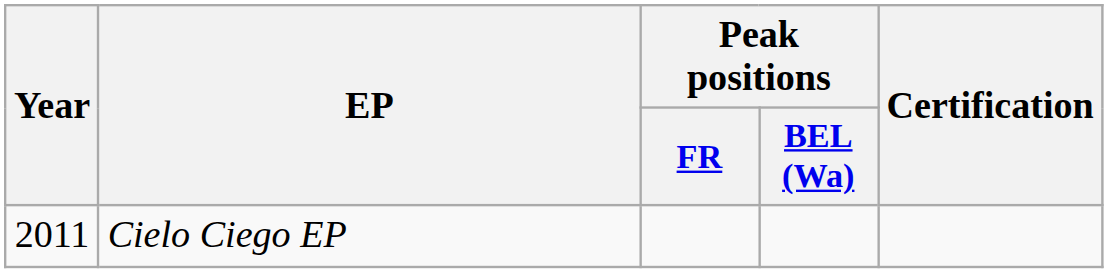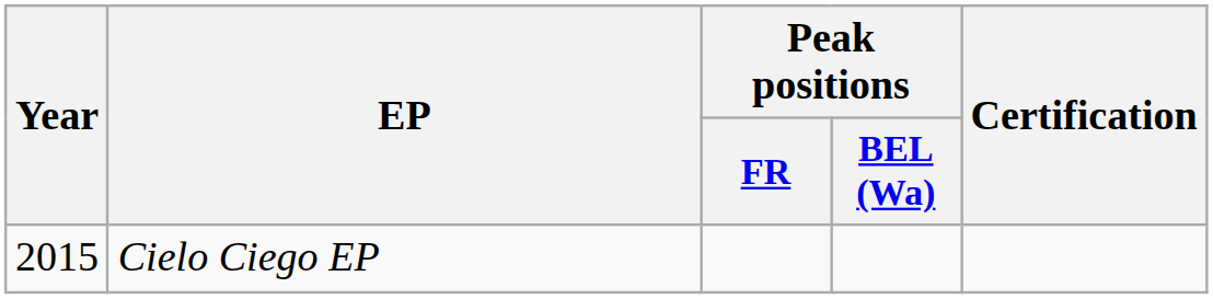Cielo Ciego EP | Year: 2011 -> 2015
